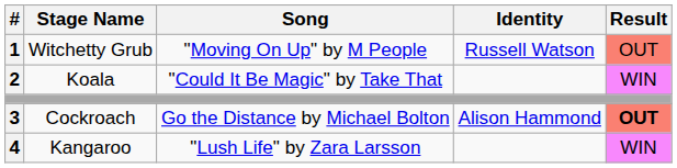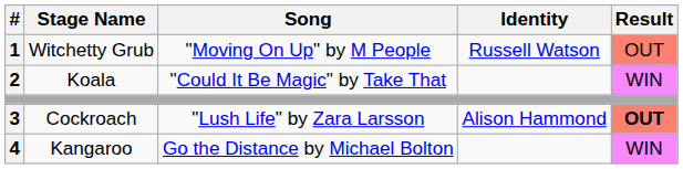Cockroach | Song: Go the Distance by Michael Bolton -> "Lush Life" by Zara Larsson
Kangaroo | Song: "Lush Life" by Zara Larsson -> Go the Distance by Michael Bolton
